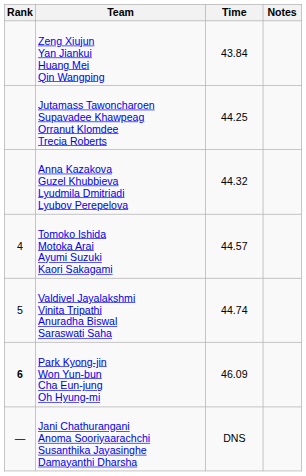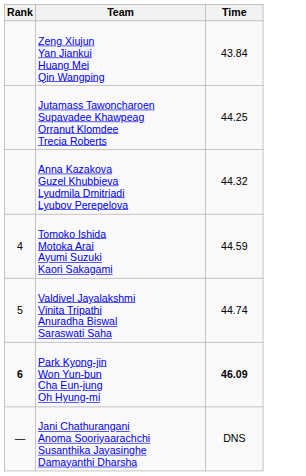- column: Notes
Tomoko Ishida Motoka Arai Ayumi Suzuki Kaori Sakagami | Time: 44.57 -> 44.59
Park Kyong-jin Won Yun-bun Cha Eun-jung Oh Hyung-mi | Time: normal -> bold
